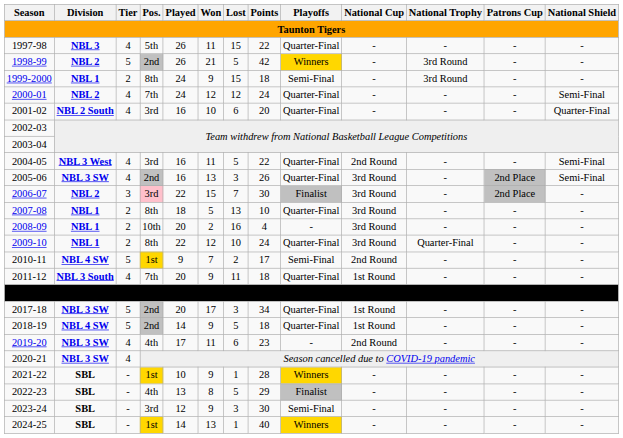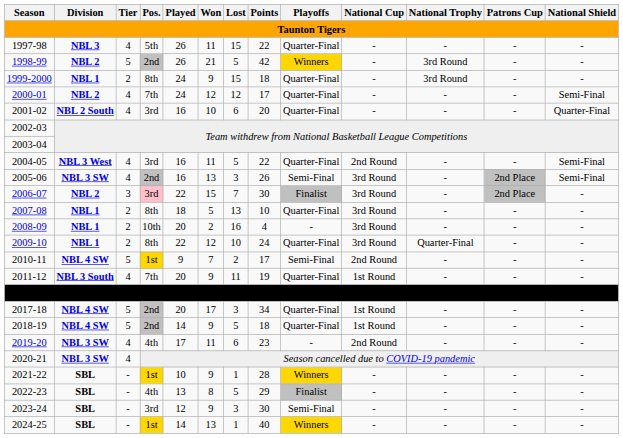1999-2000 | Playoffs: Semi-Final -> Quarter-Final
2000-01 | Points: 24 -> 17
2005-06 | Playoffs: Quarter-Final -> Semi-Final
2011-12 | Points: 18 -> 19
2017-18 | Division: NBL 3 SW -> NBL 4 SW
